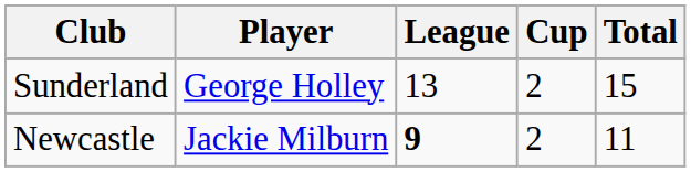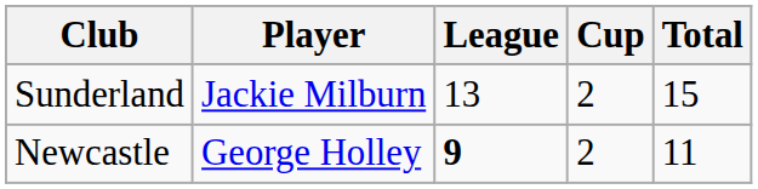Sunderland | Player: George Holley -> Jackie Milburn
Newcastle | Player: Jackie Milburn -> George Holley
